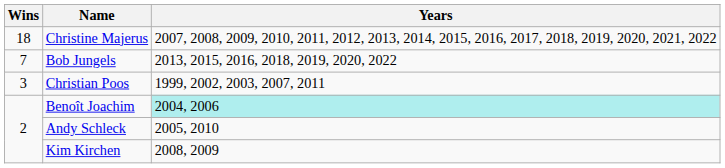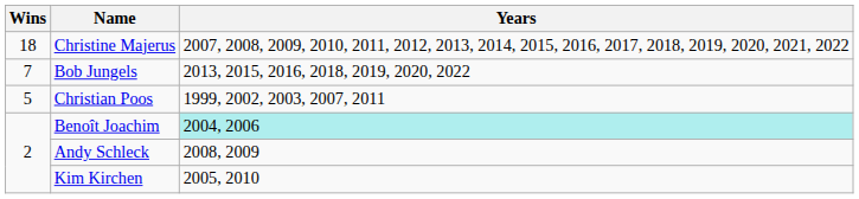Christian Poos | Wins: 3 -> 5
Andy Schleck | Years: 2005, 2010 -> 2008, 2009
Kim Kirchen | Years: 2008, 2009 -> 2005, 2010
